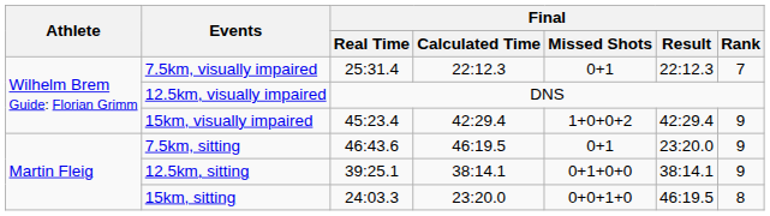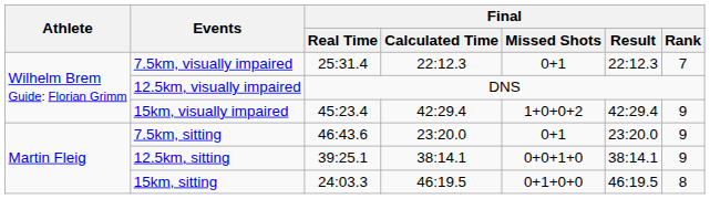7.5km, sitting | Final / Calculated Time: 46:19.5 -> 23:20.0
12.5km, sitting | Final / Missed Shots: 0+1+0+0 -> 0+0+1+0
15km, sitting | Final / Calculated Time: 23:20.0 -> 46:19.5
15km, sitting | Final / Missed Shots: 0+0+1+0 -> 0+1+0+0
